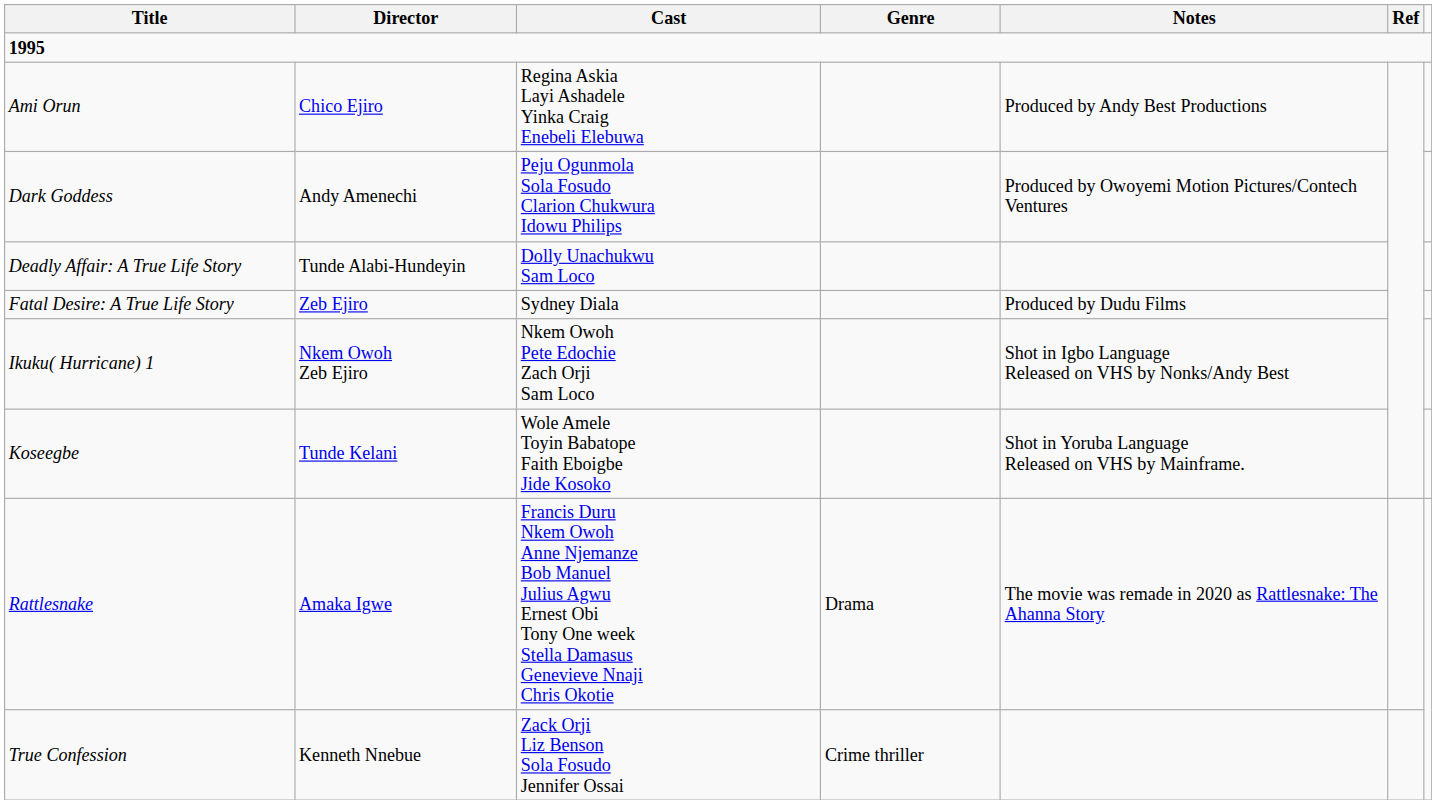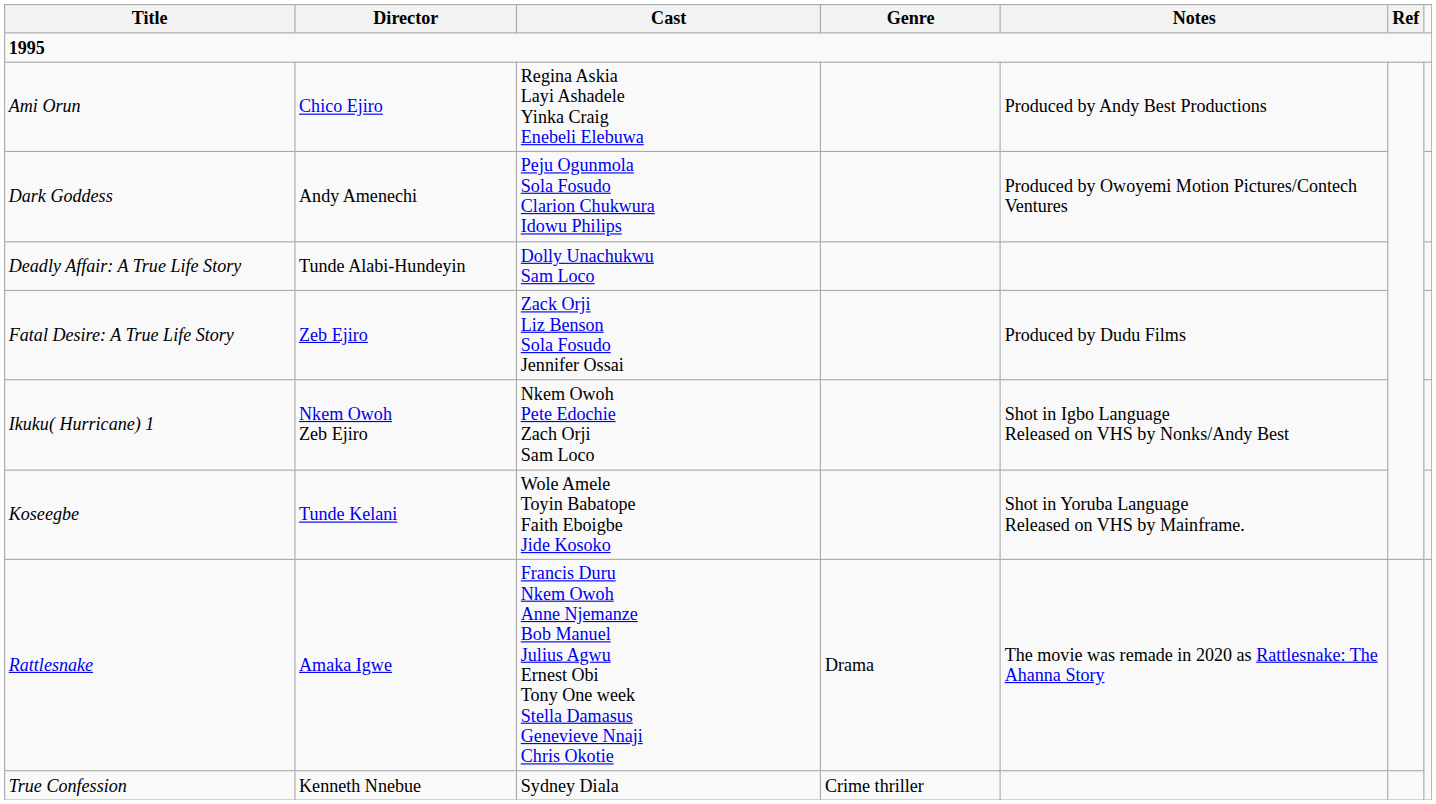Fatal Desire: A True Life Story | Cast: Sydney Diala -> Zack Orji Liz Benson Sola Fosudo Jennifer Ossai
True Confession | Cast: Zack Orji Liz Benson Sola Fosudo Jennifer Ossai -> Sydney Diala
